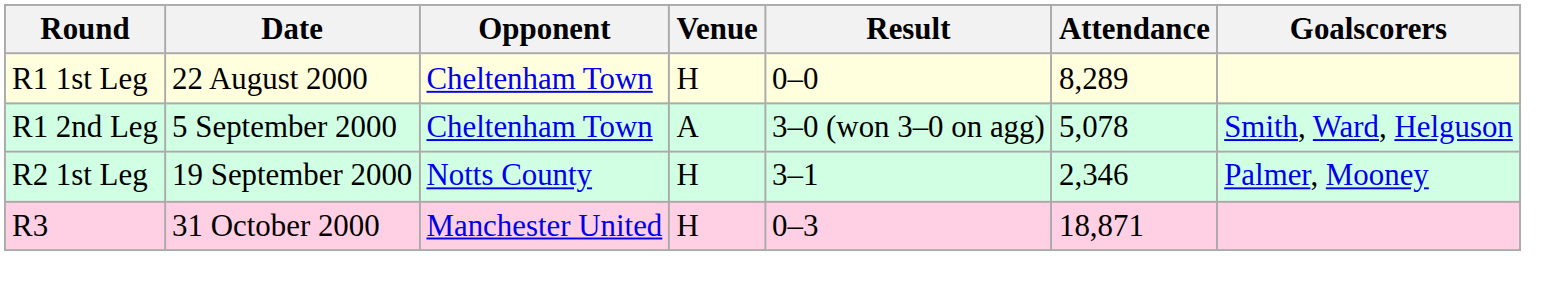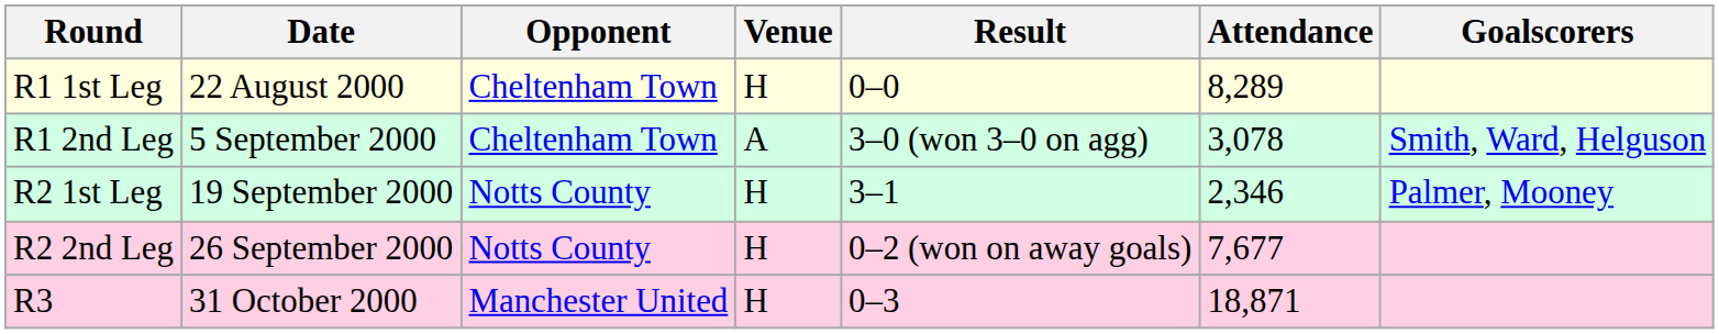R1 2nd Leg | Attendance: 5,078 -> 3,078
+ row: R2 2nd Leg | 26 September 2000 | Notts County | H | 0–2 (won on away goals) | 7,677
